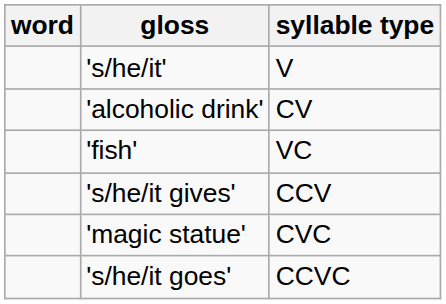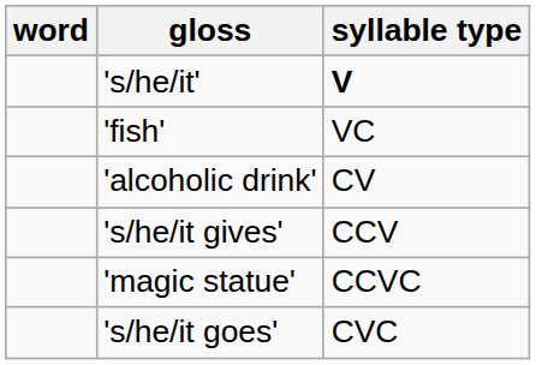's/he/it' | syllable type: normal -> bold
rows swapped: 'fish' <-> 'alcoholic drink'
'magic statue' | syllable type: CVC -> CCVC
's/he/it goes' | syllable type: CCVC -> CVC
